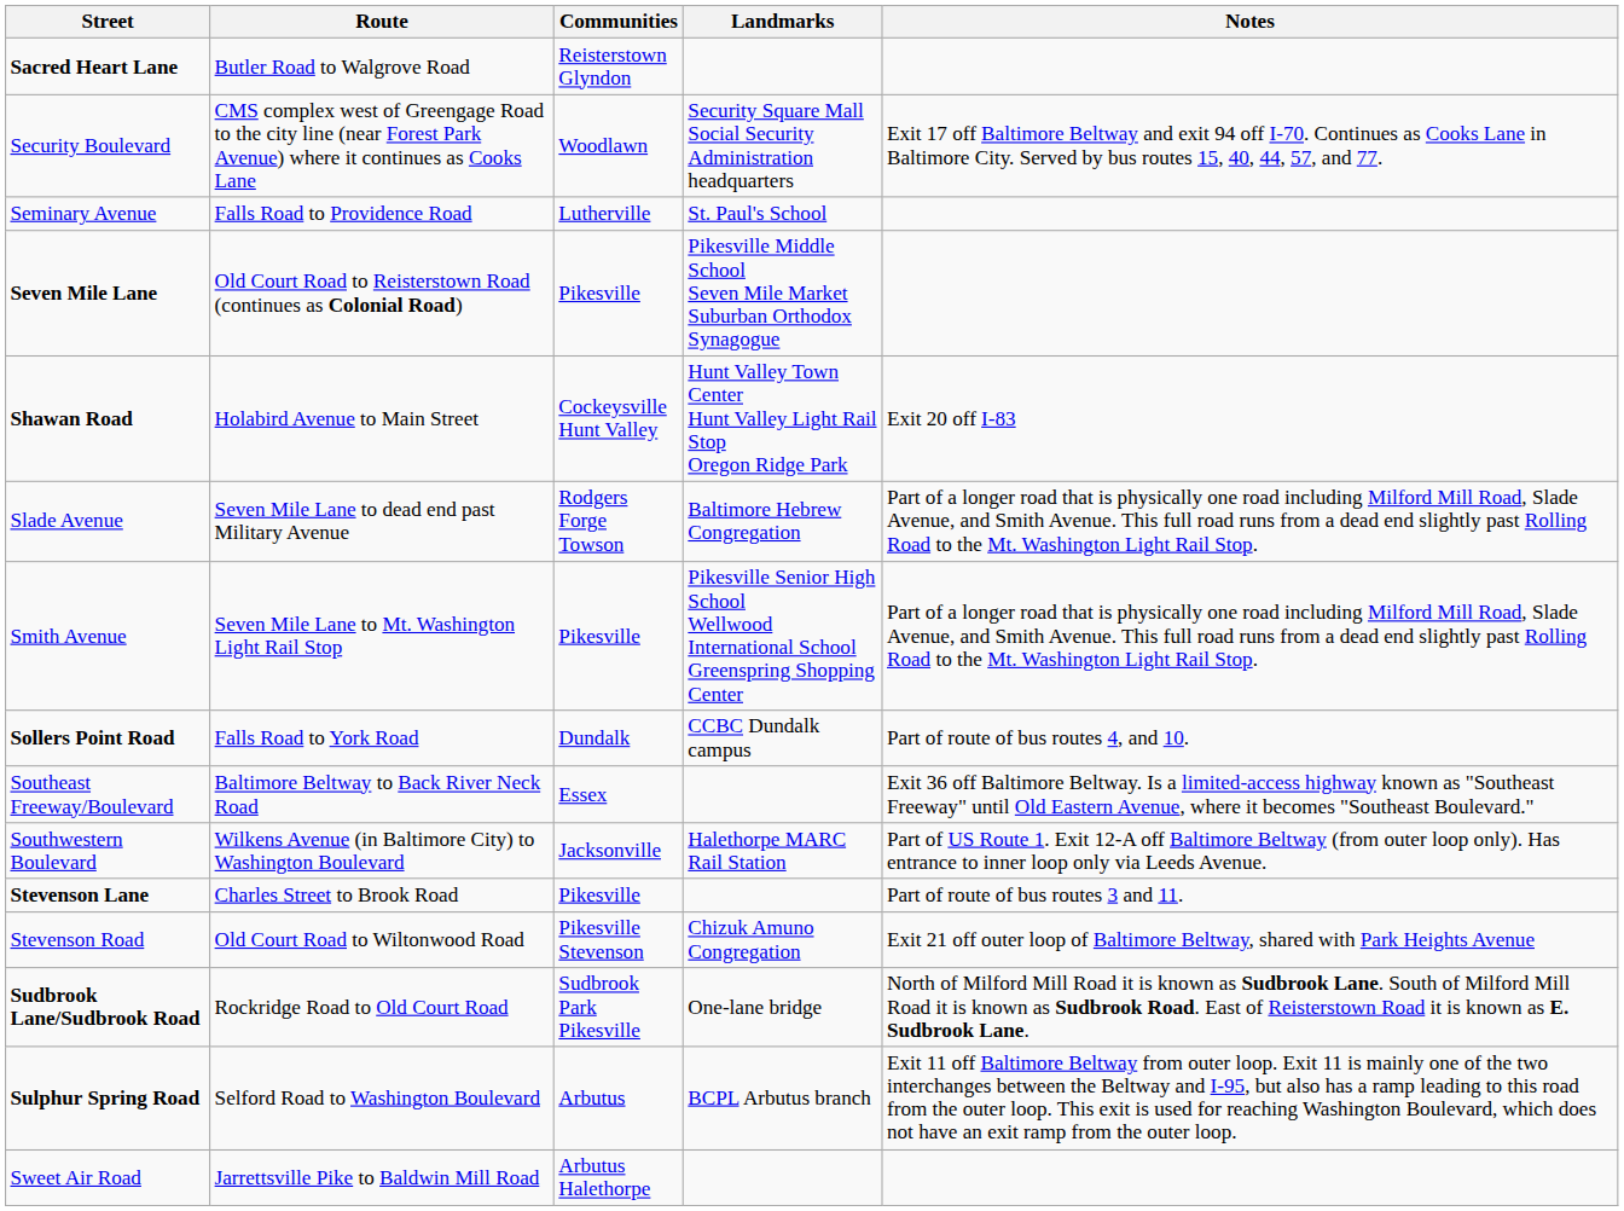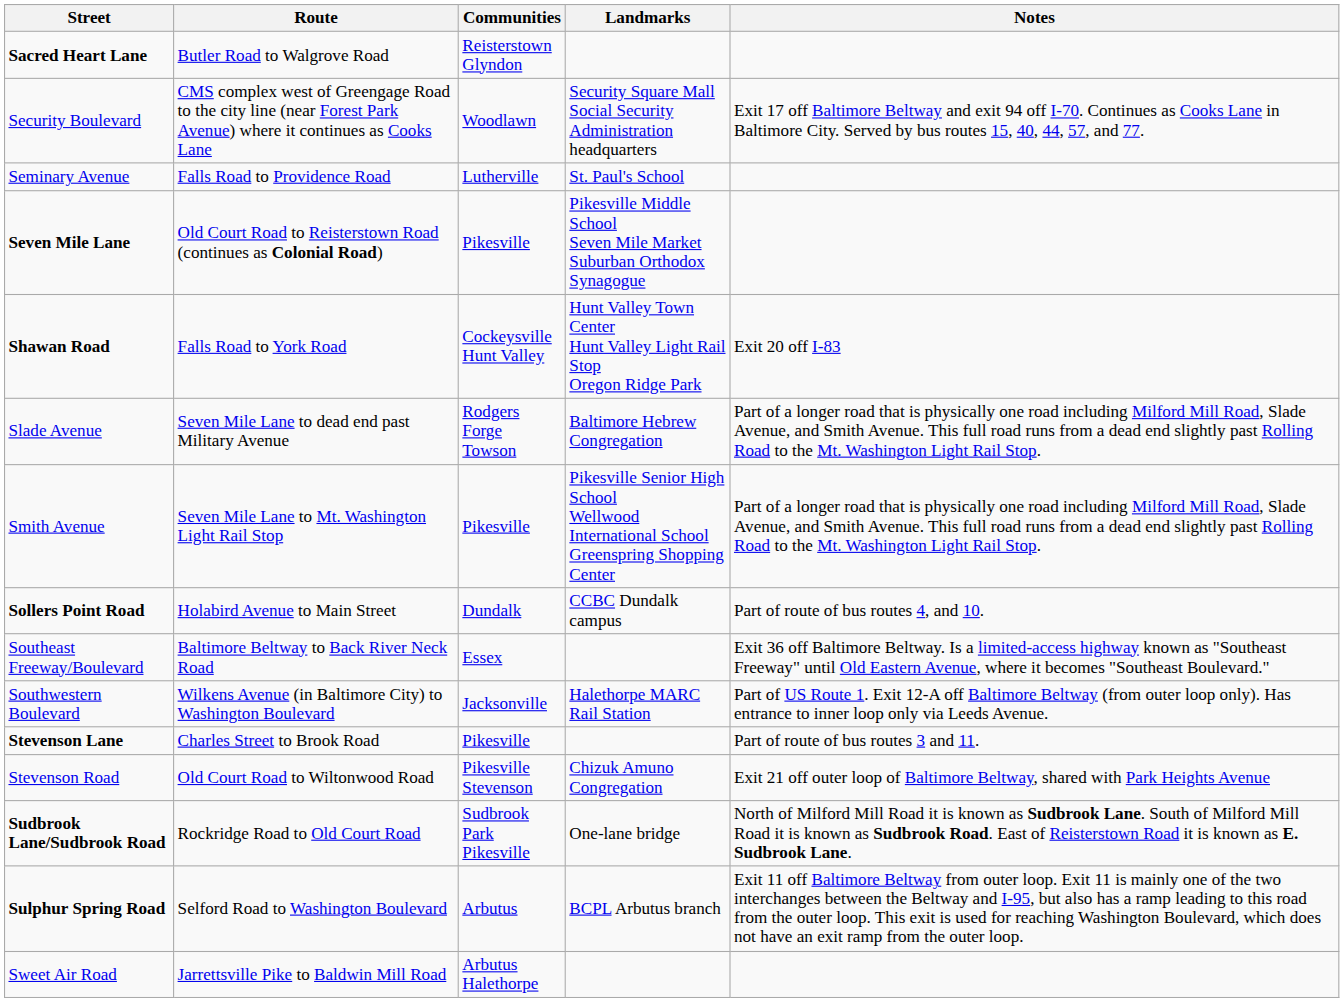Shawan Road | Route: Holabird Avenue to Main Street -> Falls Road to York Road
Sollers Point Road | Route: Falls Road to York Road -> Holabird Avenue to Main Street
